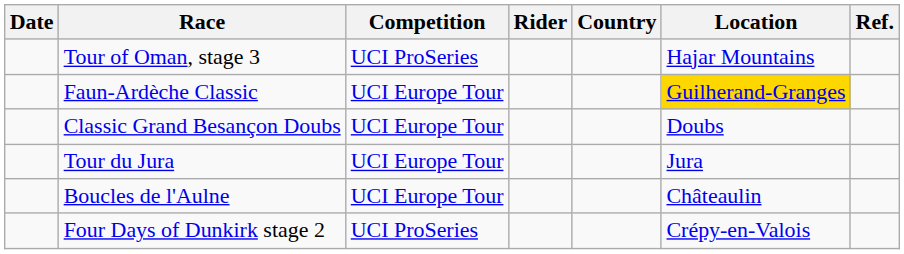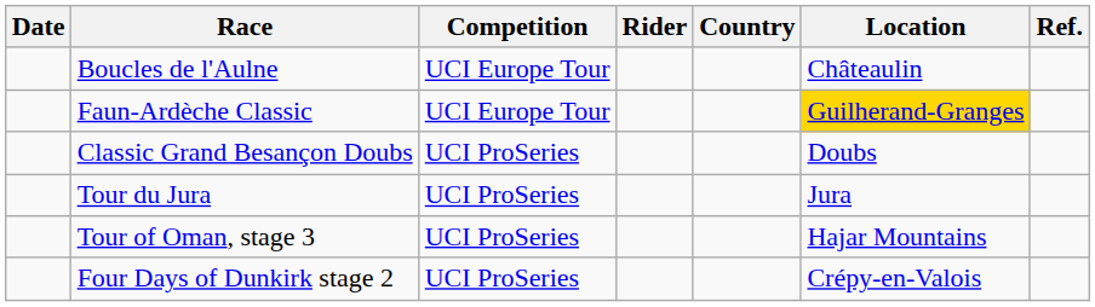rows swapped: Tour of Oman, stage 3 <-> Boucles de l'Aulne
Classic Grand Besançon Doubs | Competition: UCI Europe Tour -> UCI ProSeries
Tour du Jura | Competition: UCI Europe Tour -> UCI ProSeries
